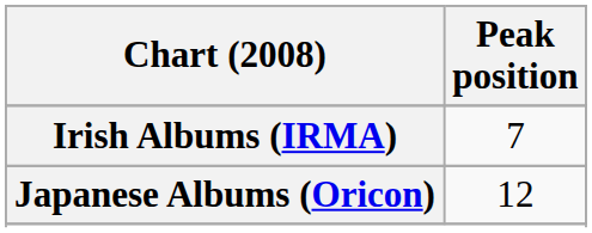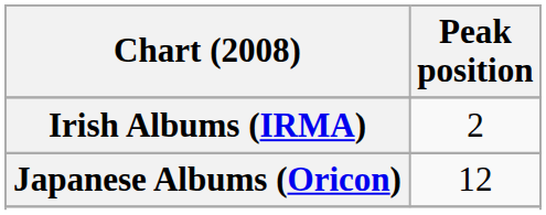Irish Albums (IRMA) | Peak position: 7 -> 2
